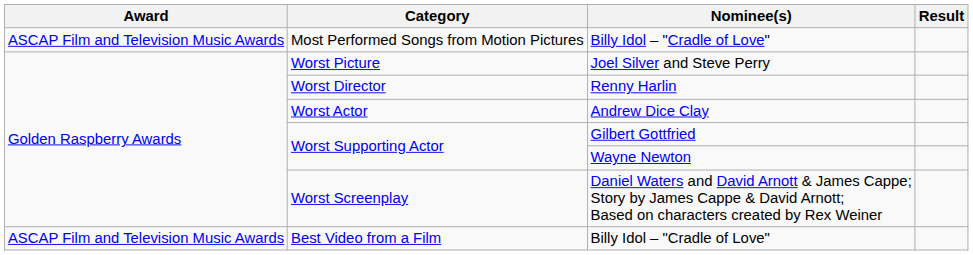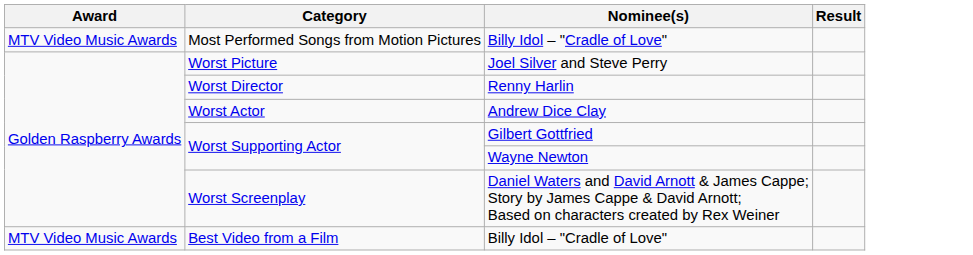Most Performed Songs from Motion Pictures | Award: ASCAP Film and Television Music Awards -> MTV Video Music Awards
Best Video from a Film | Award: ASCAP Film and Television Music Awards -> MTV Video Music Awards
